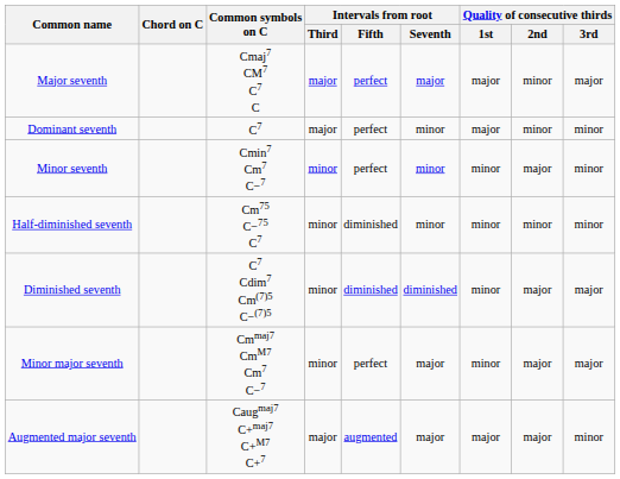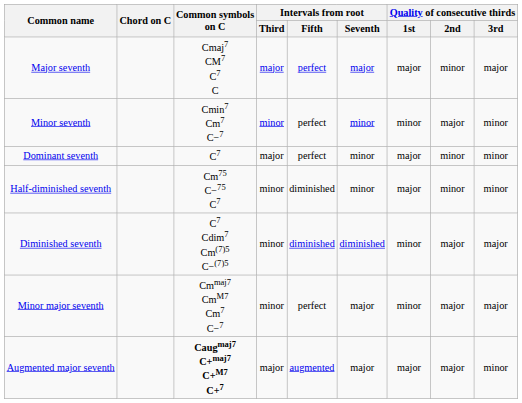rows swapped: Minor seventh <-> Dominant seventh
Half-diminished seventh | Quality of consecutive thirds / 1st: minor -> major
Augmented major seventh | Common symbols on C: normal -> bold
